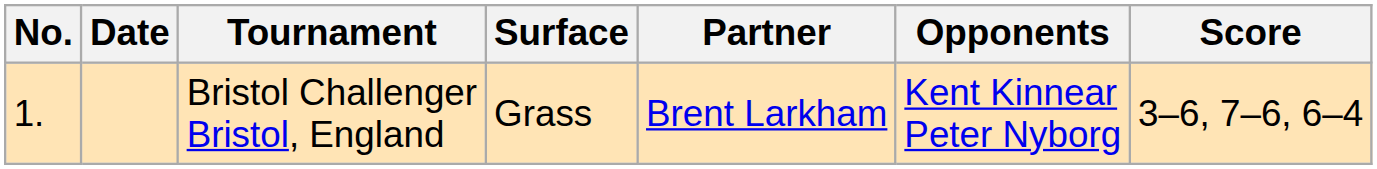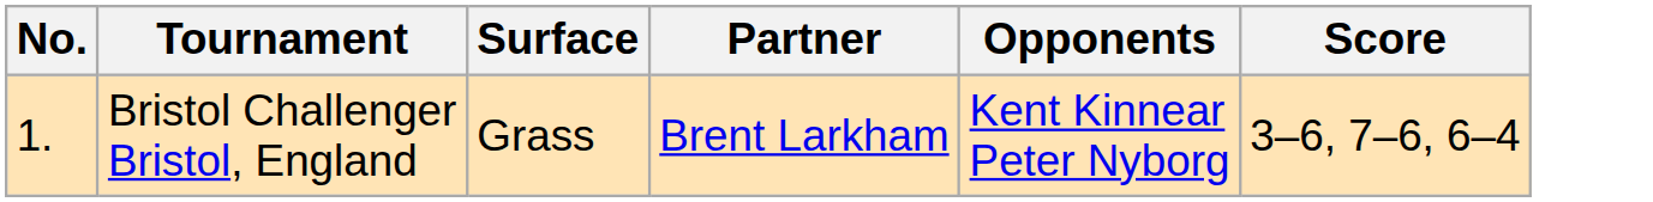- column: Date
